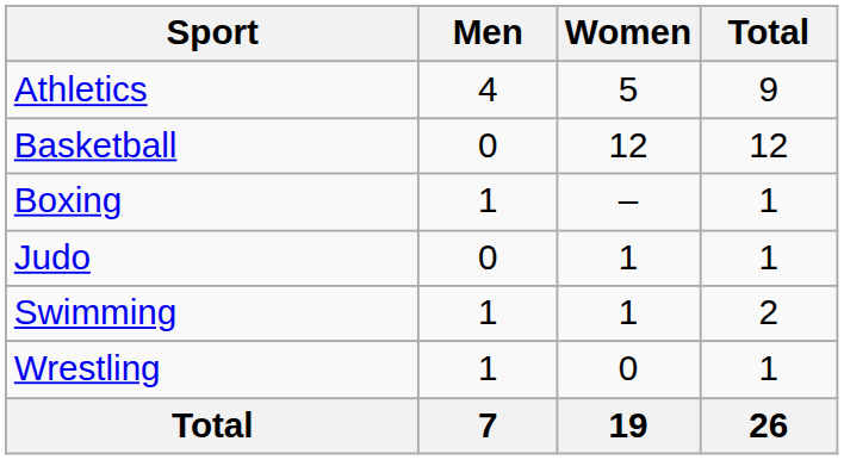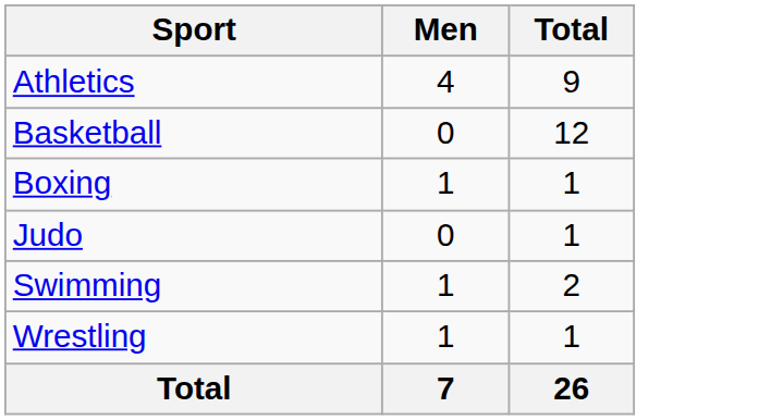- column: Women | 5 | 12 | – | 1 | 1 | 0 | 19
